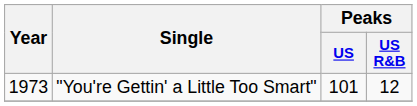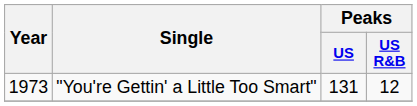"You're Gettin' a Little Too Smart" | Peaks / US: 101 -> 131
